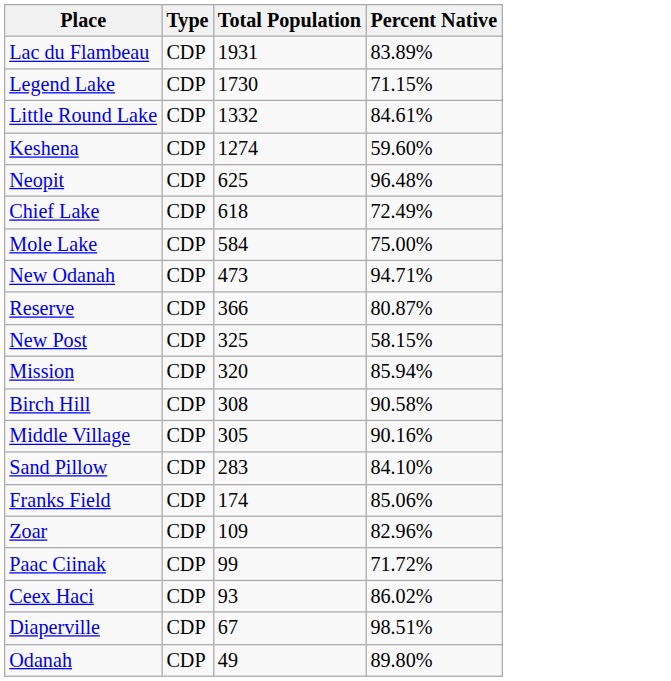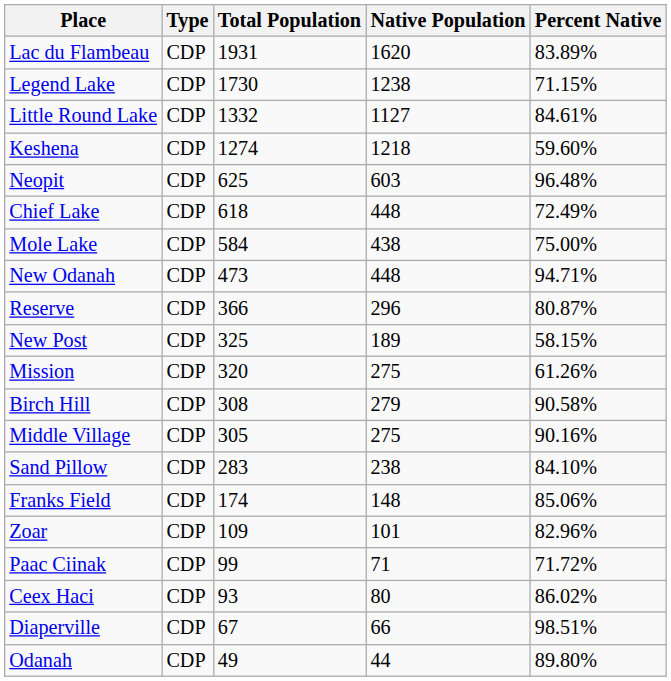+ column: Native Population | 1620 | 1238 | 1127 | 1218 | 603 | 448 | 438 | 448 | 296 | 189 | 275 | 279 | 275 | 238 | 148 | 101 | 71 | 80 | 66 | 44
Mission | Percent Native: 85.94% -> 61.26%
